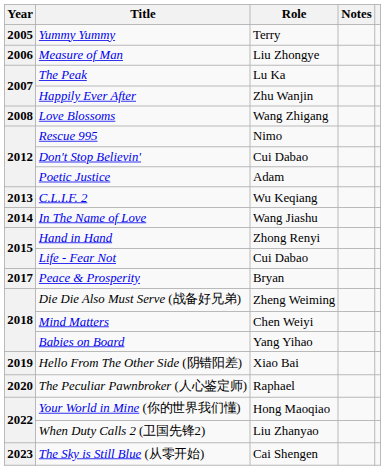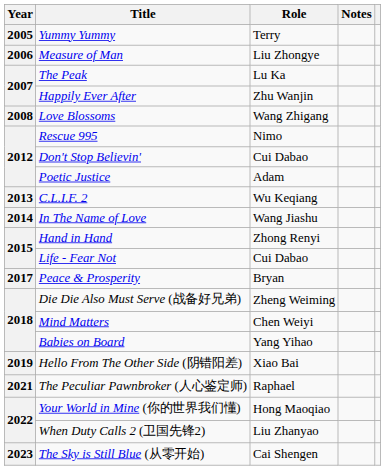The Peculiar Pawnbroker (人心鉴定师) | Year: 2020 -> 2021
